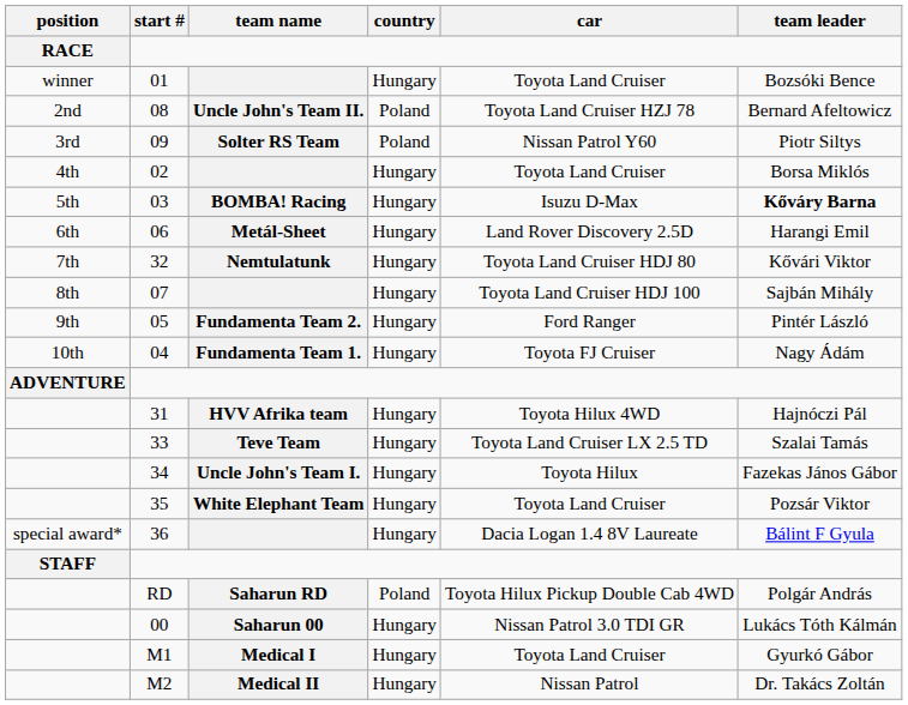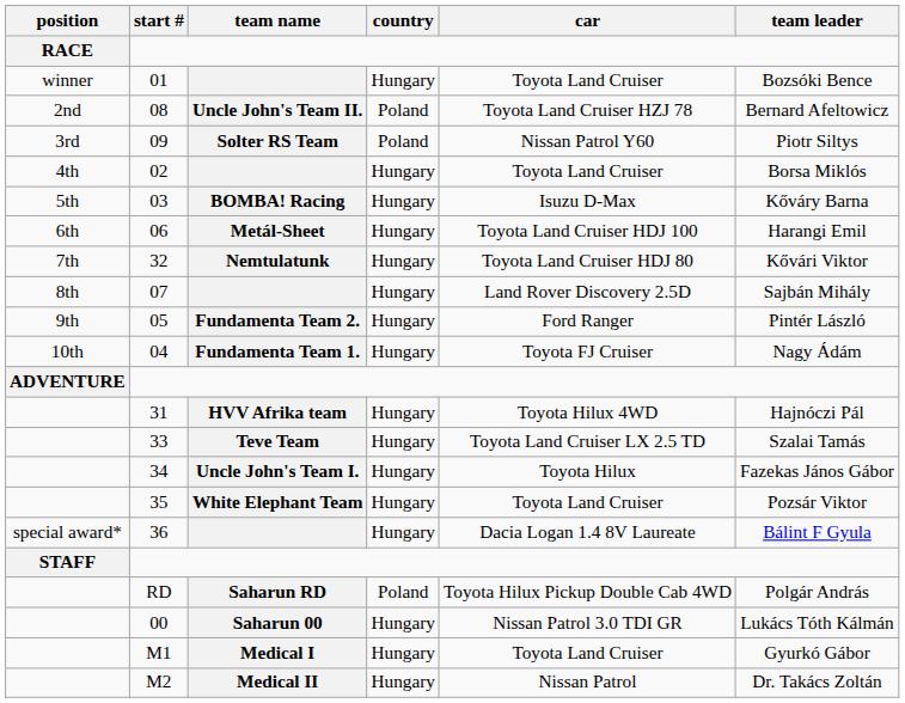03 | team leader: bold -> normal
06 | car: Land Rover Discovery 2.5D -> Toyota Land Cruiser HDJ 100
07 | car: Toyota Land Cruiser HDJ 100 -> Land Rover Discovery 2.5D
